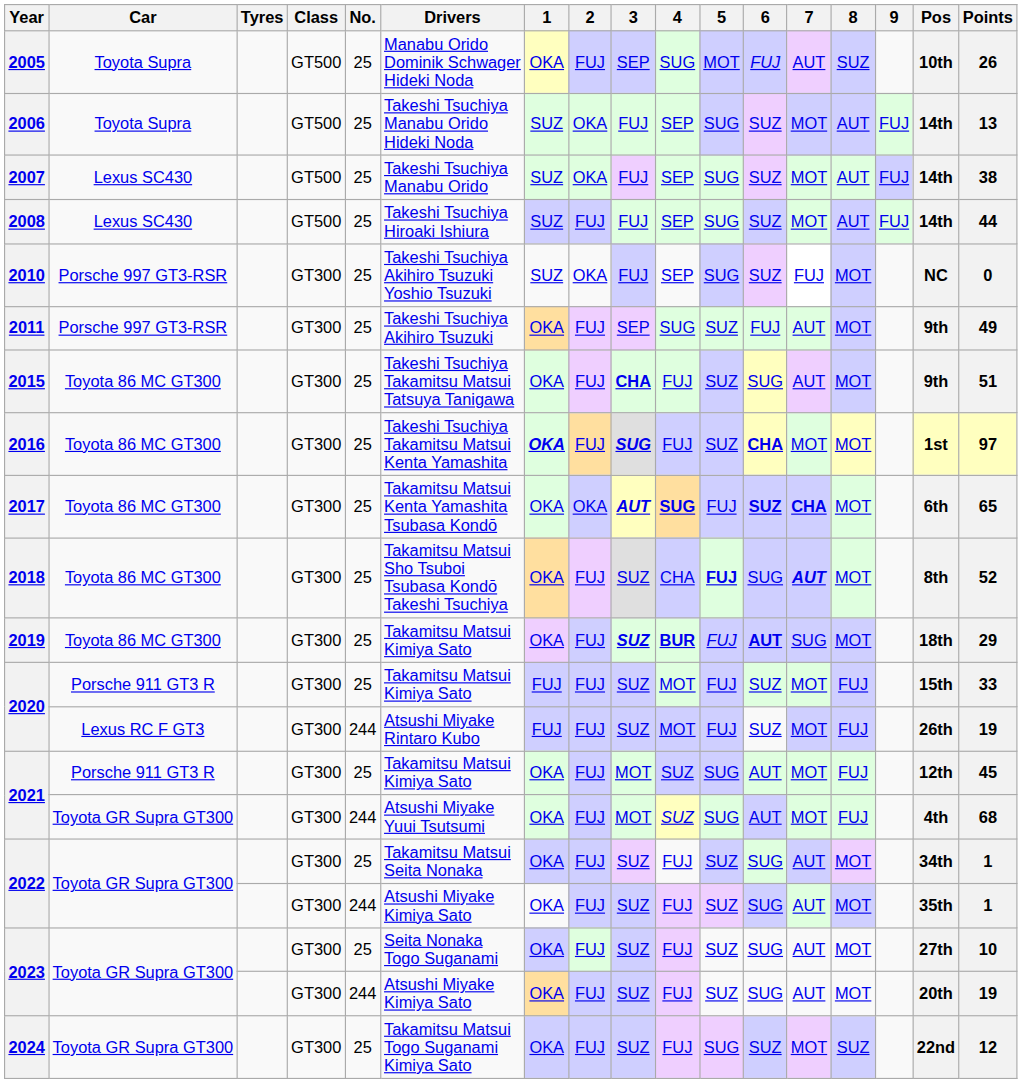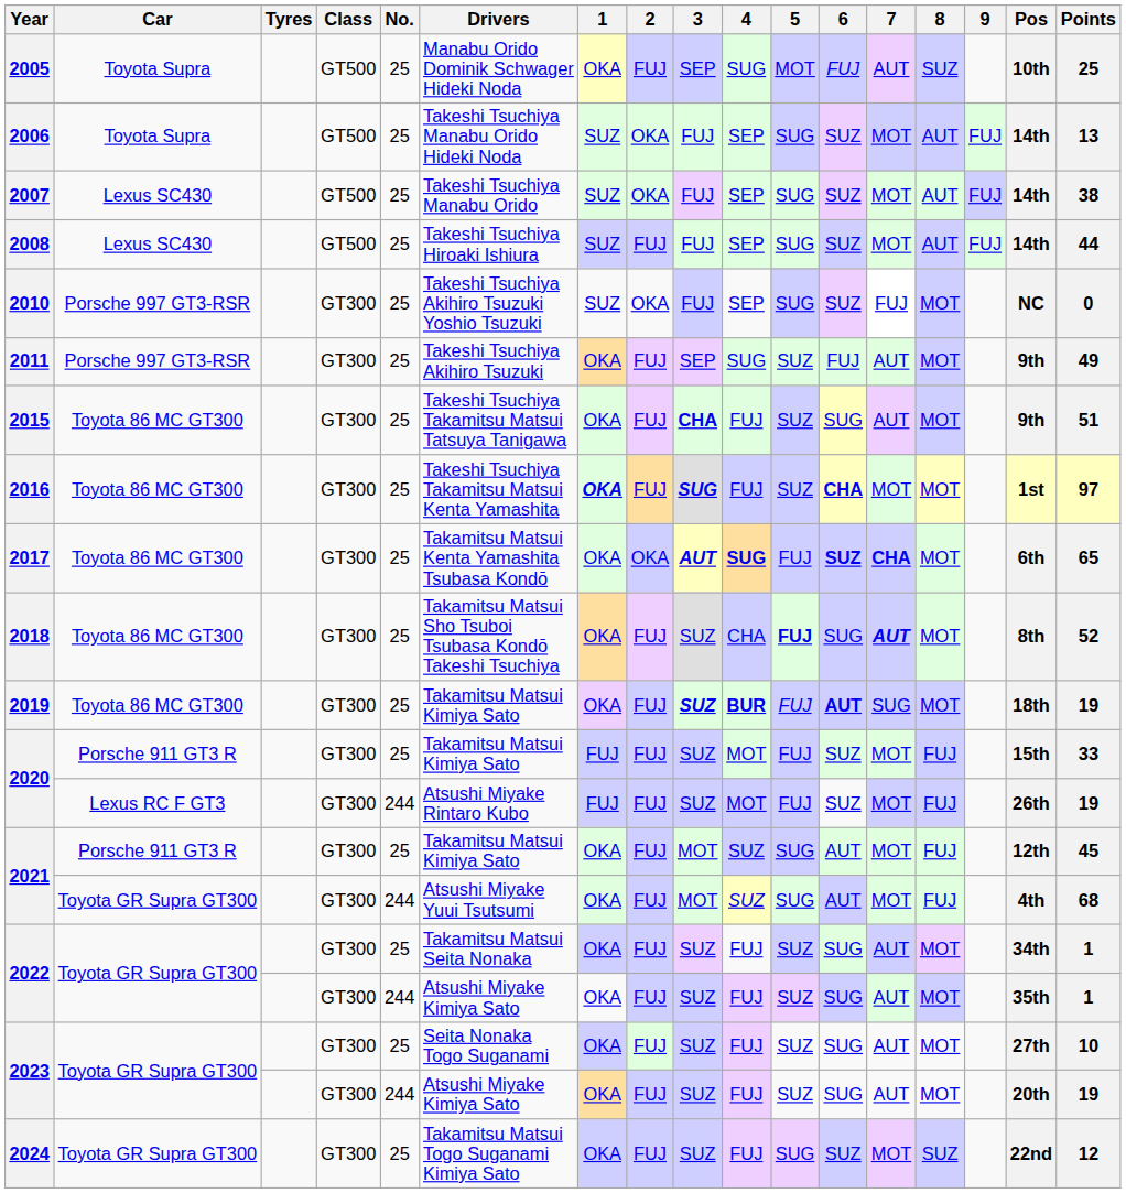2005 | Points: 26 -> 25
2019 | Points: 29 -> 19
